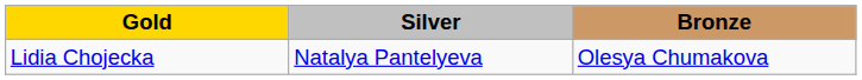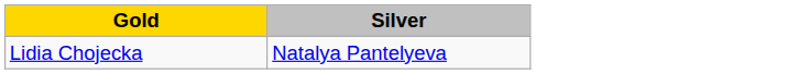- column: Bronze | Olesya Chumakova
